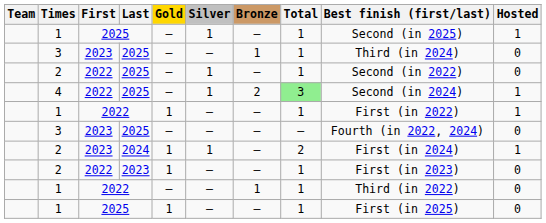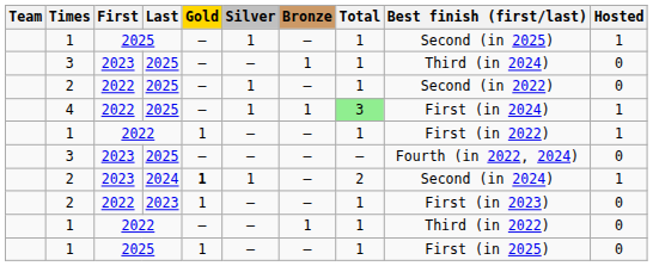4 | Bronze: 2 -> 1
4 | Best finish (first/last): Second (in 2024) -> First (in 2024)
2 / 2024 | Gold: normal -> bold
2 / 2024 | Best finish (first/last): First (in 2024) -> Second (in 2024)
